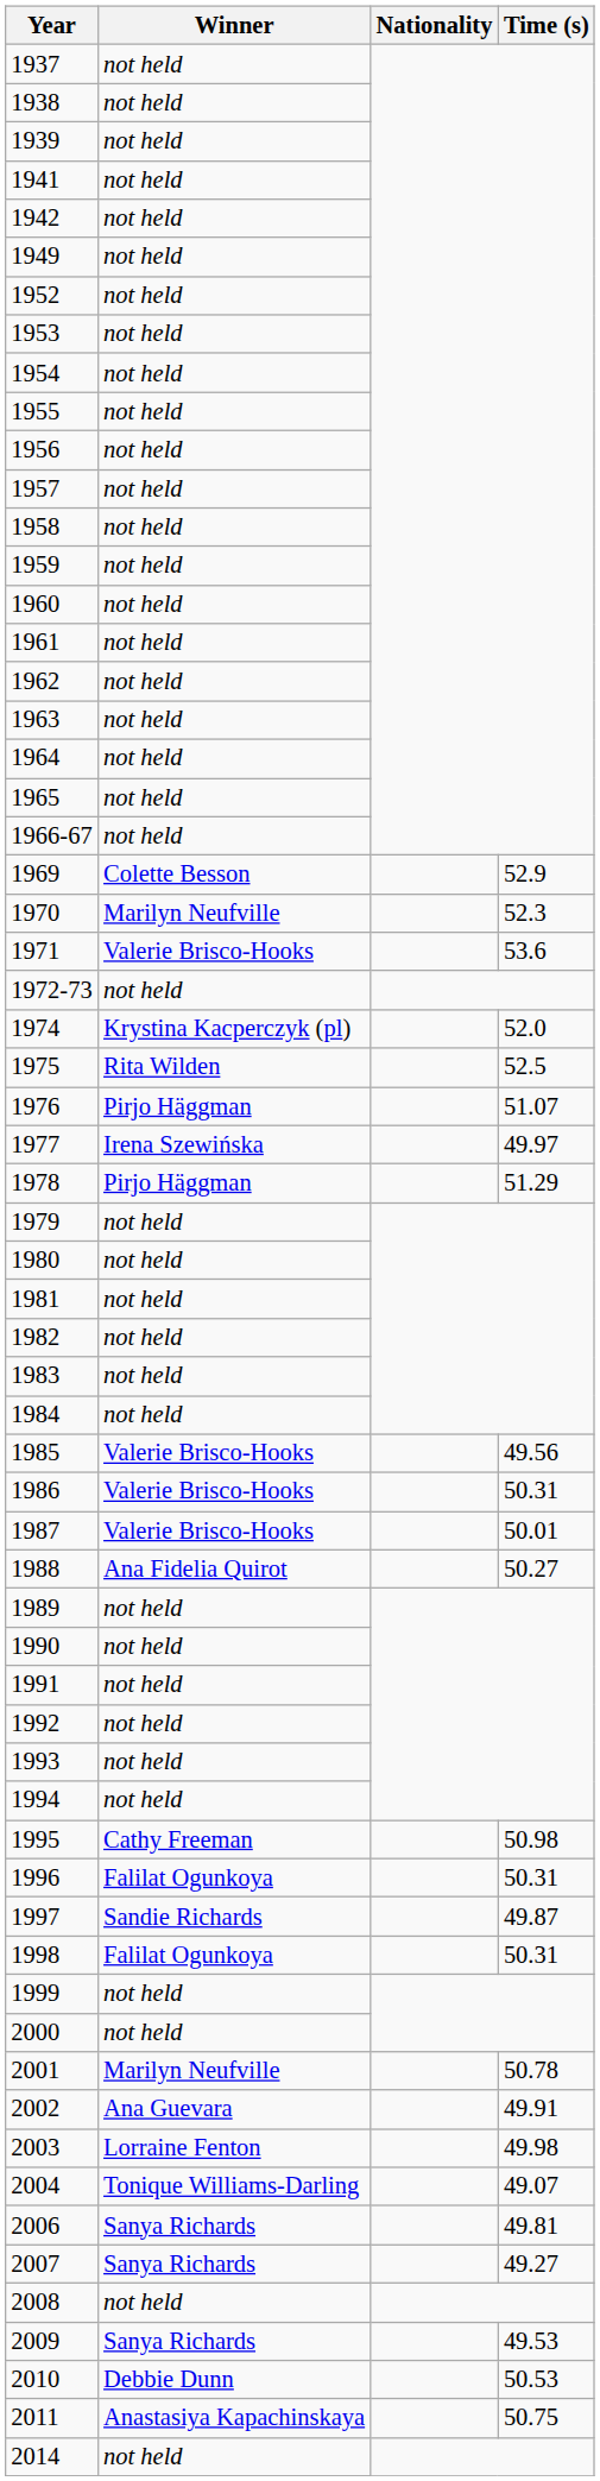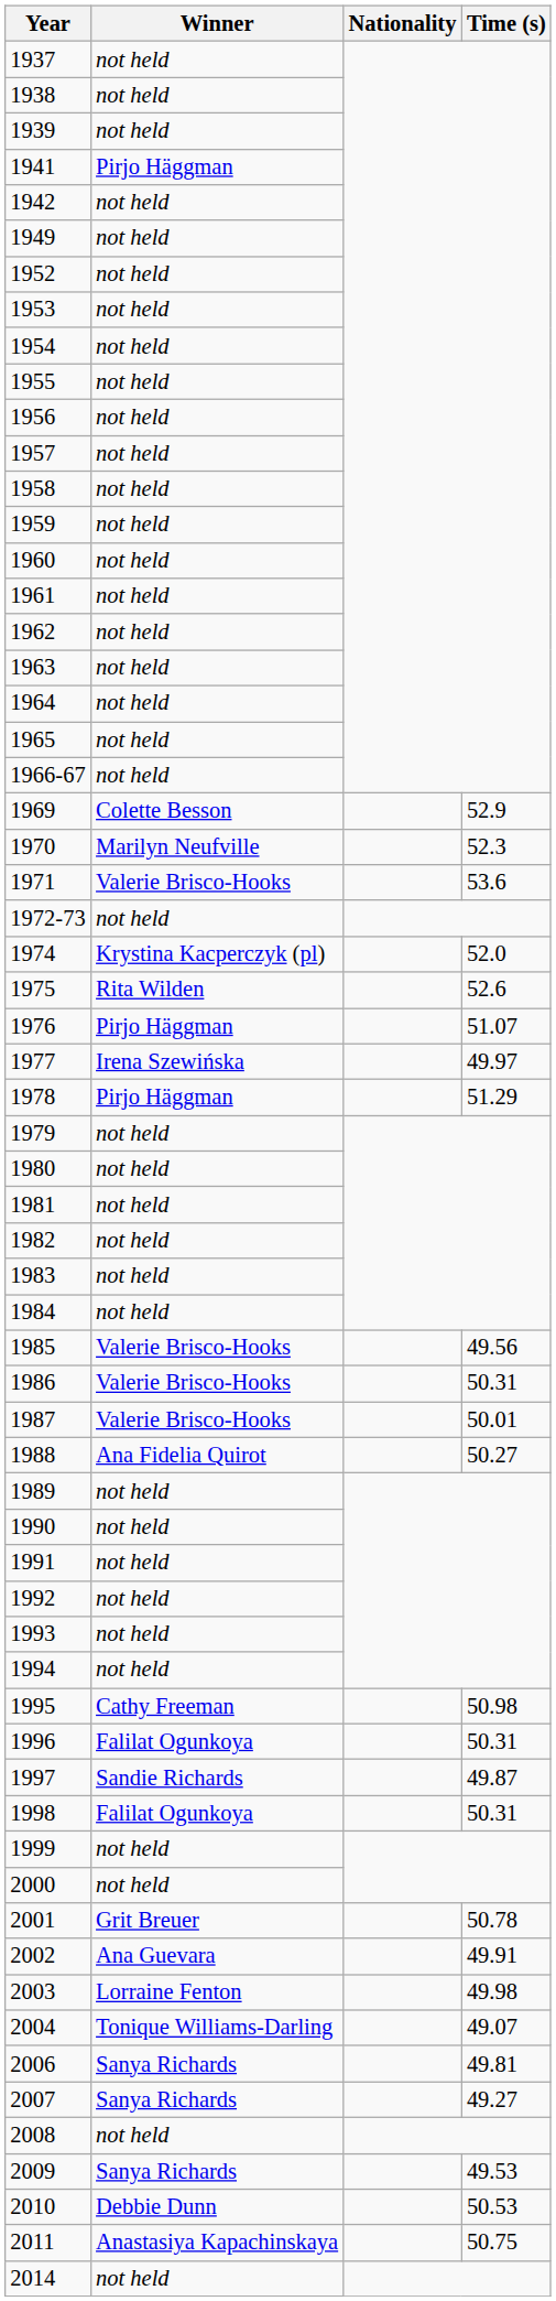1941 | Winner: not held -> Pirjo Häggman
1975 | Time (s): 52.5 -> 52.6
2001 | Winner: Marilyn Neufville -> Grit Breuer
